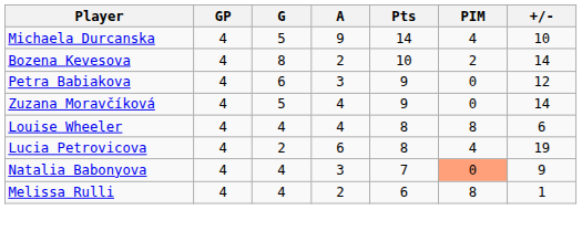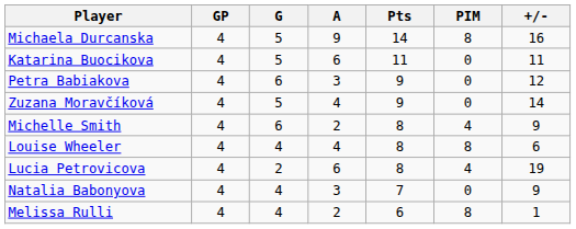Michaela Durcanska | PIM: 4 -> 8
Michaela Durcanska | +/-: 10 -> 16
+ row: Katarina Buocikova | 4 | 5 | 6 | 11 | 0 | 11
- row: Bozena Kevesova | 4 | 8 | 2 | 10 | 2 | 14
+ row: Michelle Smith | 4 | 6 | 2 | 8 | 4 | 9
Natalia Babonyova | PIM: lightsalmon background -> no background
